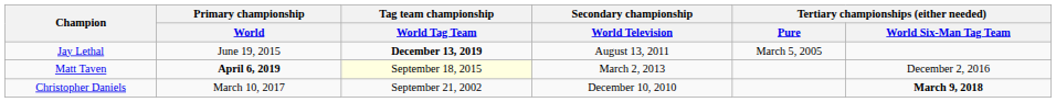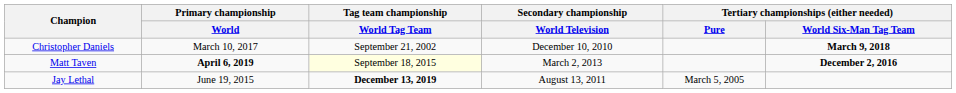rows swapped: Christopher Daniels <-> Jay Lethal
Matt Taven | column 6: normal -> bold
